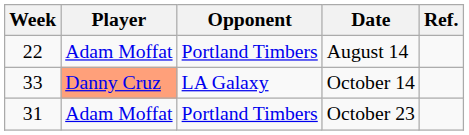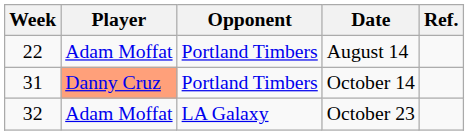October 14 | Week: 33 -> 31
October 14 | Opponent: LA Galaxy -> Portland Timbers
October 23 | Week: 31 -> 32
October 23 | Opponent: Portland Timbers -> LA Galaxy
